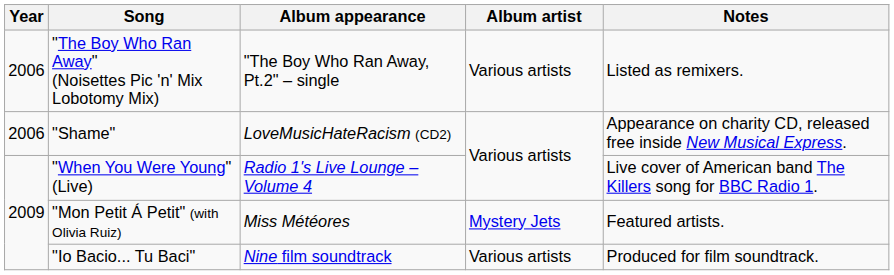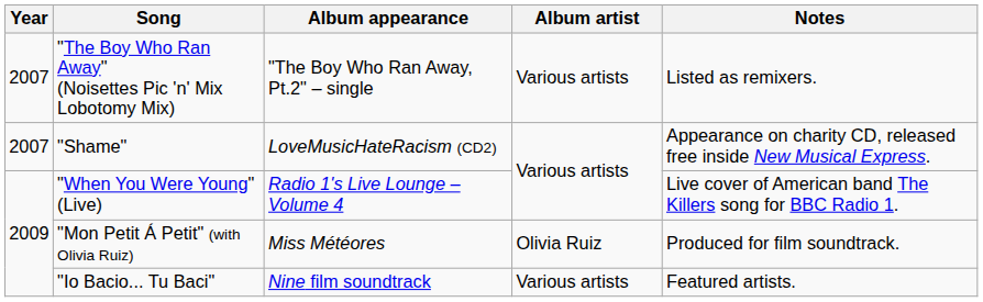"The Boy Who Ran Away" (Noisettes Pic 'n' Mix Lobotomy Mix) | Year: 2006 -> 2007
"Shame" | Year: 2006 -> 2007
"Mon Petit Á Petit" (with Olivia Ruiz) | Album artist: Mystery Jets -> Olivia Ruiz
"Mon Petit Á Petit" (with Olivia Ruiz) | Notes: Featured artists. -> Produced for film soundtrack.
"Io Bacio... Tu Baci" | Notes: Produced for film soundtrack. -> Featured artists.
